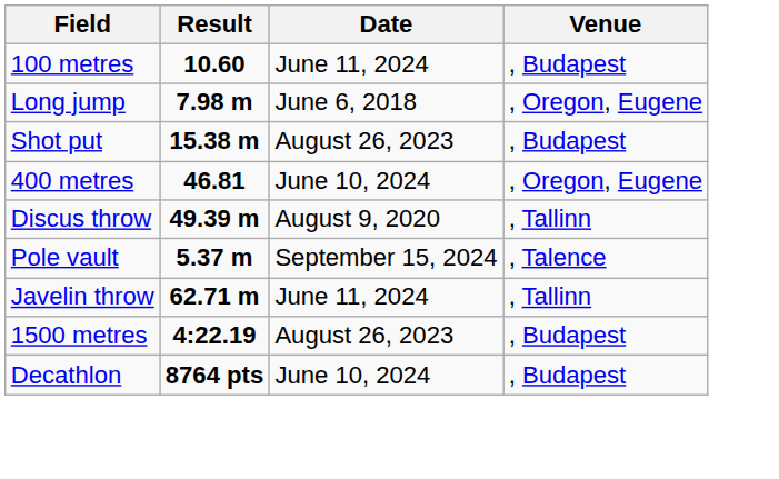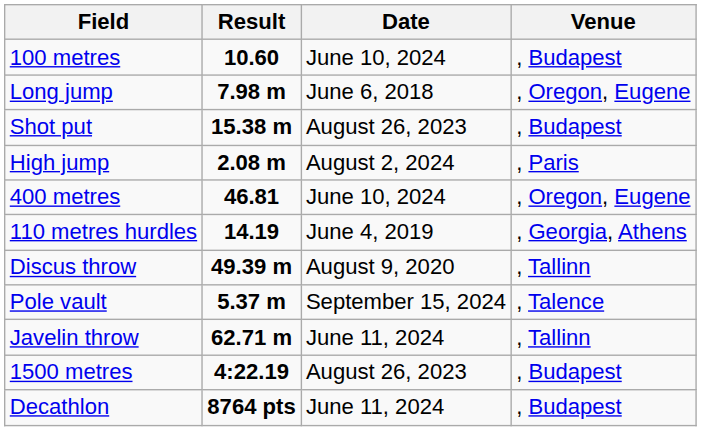100 metres | Date: June 11, 2024 -> June 10, 2024
+ row: High jump | 2.08 m | August 2, 2024 | , Paris
+ row: 110 metres hurdles | 14.19 | June 4, 2019 | , Georgia, Athens
Decathlon | Date: June 10, 2024 -> June 11, 2024
